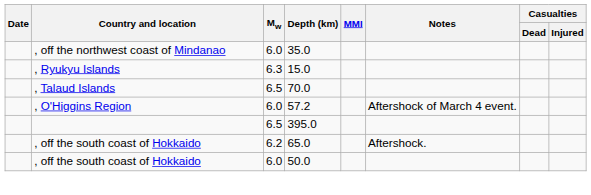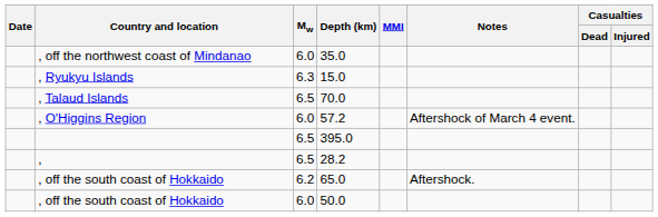+ row: , | 6.5 | 28.2
